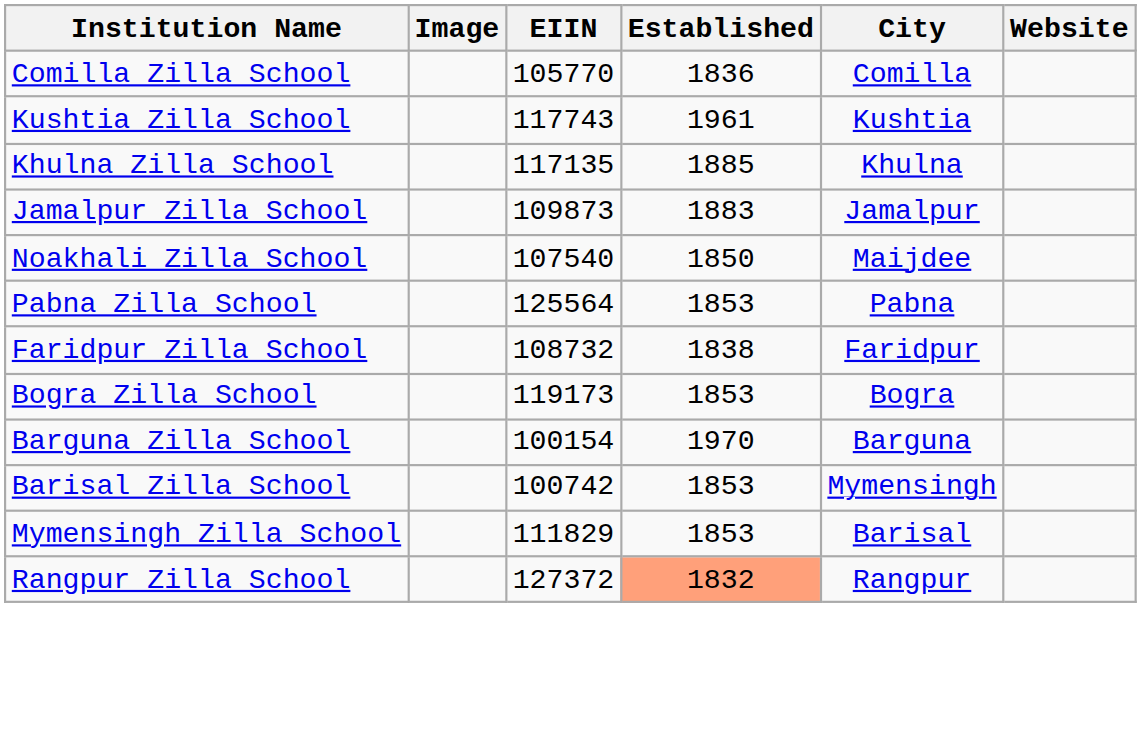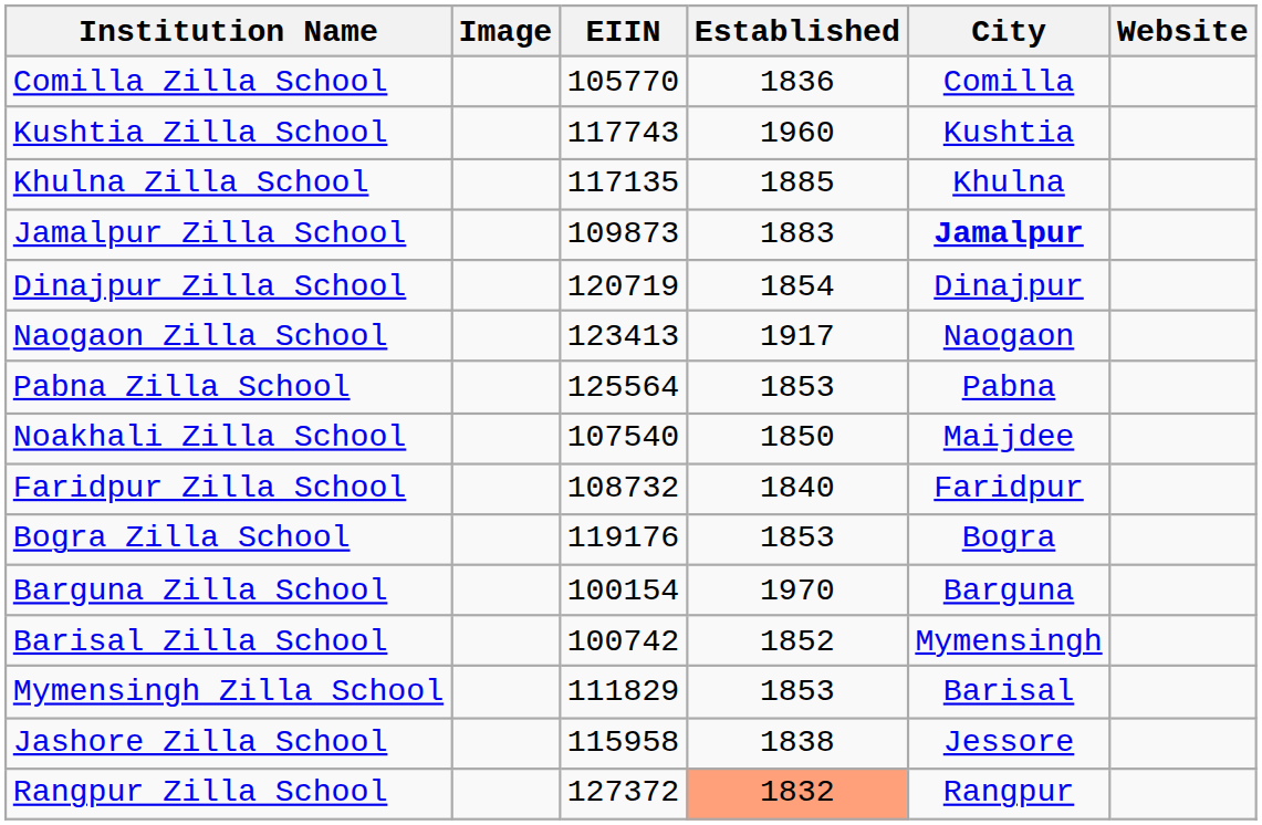Kushtia Zilla School | Established: 1961 -> 1960
Jamalpur Zilla School | City: normal -> bold
+ row: Dinajpur Zilla School | 120719 | 1854 | Dinajpur
+ row: Naogaon Zilla School | 123413 | 1917 | Naogaon
rows swapped: Noakhali Zilla School <-> Pabna Zilla School
Faridpur Zilla School | Established: 1838 -> 1840
Bogra Zilla School | EIIN: 119173 -> 119176
Barisal Zilla School | Established: 1853 -> 1852
+ row: Jashore Zilla School | 115958 | 1838 | Jessore
